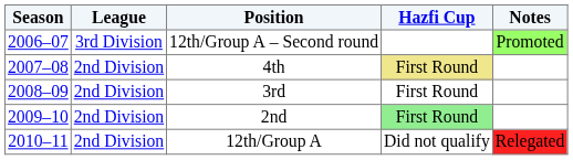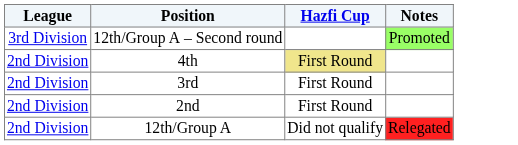- column: Season | 2006–07 | 2007–08 | 2008–09 | 2009–10 | 2010–11
2nd | Hazfi Cup: lightgreen background -> no background
